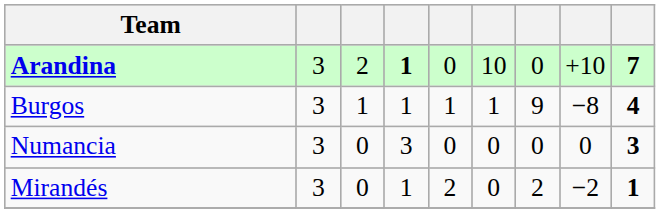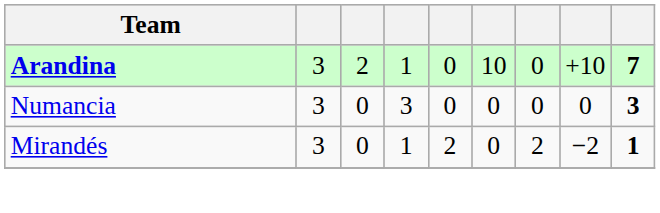Arandina | column 4: bold -> normal
- row: Burgos | 3 | 1 | 1 | 1 | 1 | 9 | −8 | 4
